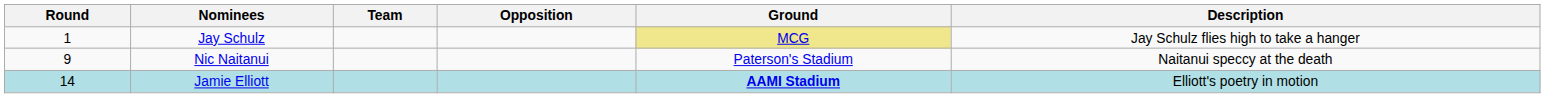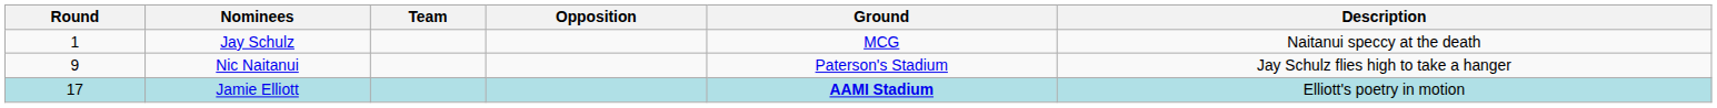Jay Schulz | Ground: khaki background -> no background
Jay Schulz | Description: Jay Schulz flies high to take a hanger -> Naitanui speccy at the death
Nic Naitanui | Description: Naitanui speccy at the death -> Jay Schulz flies high to take a hanger
Jamie Elliott | Round: 14 -> 17
